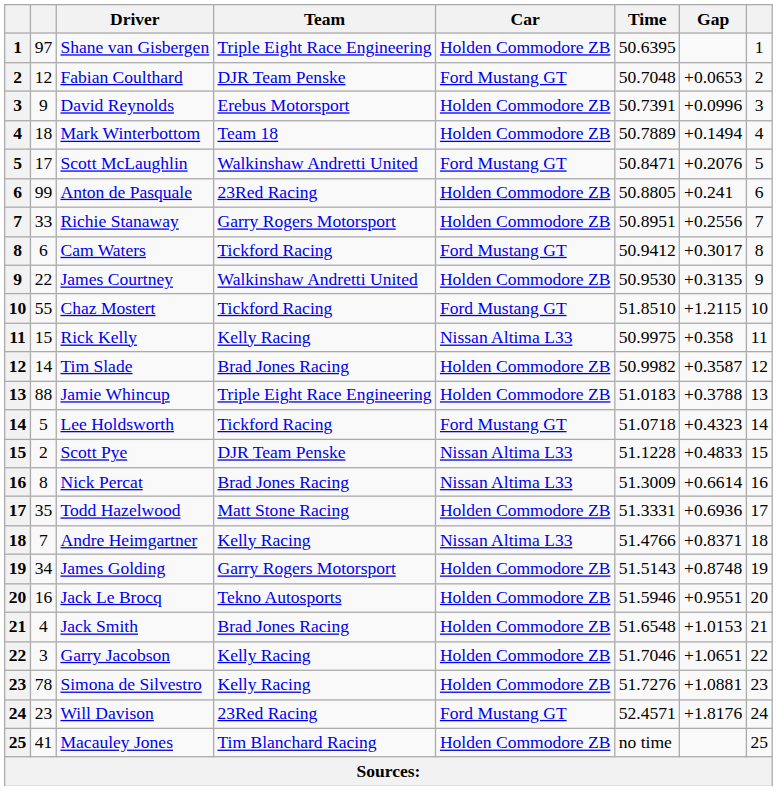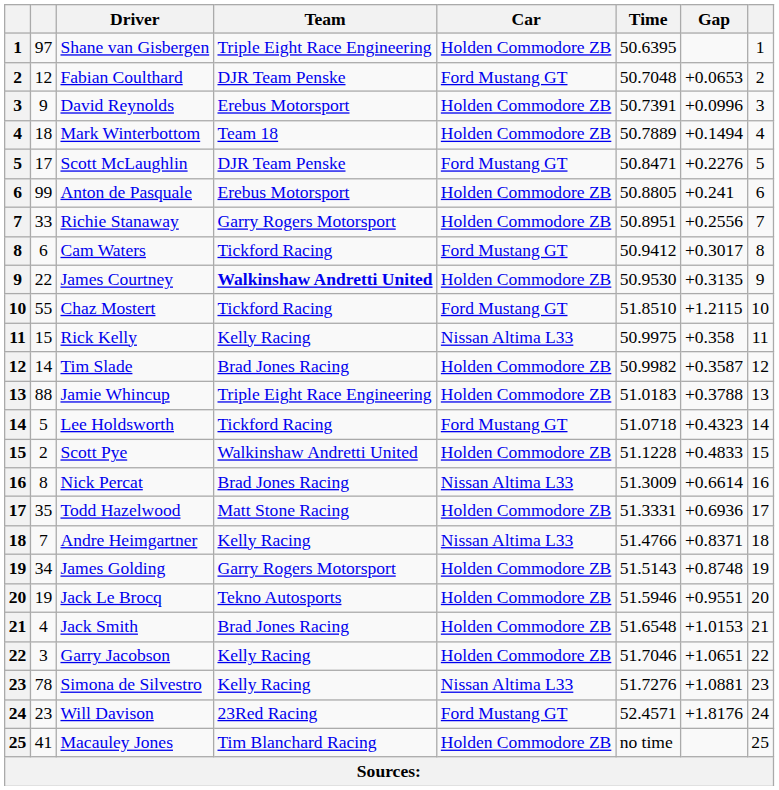Scott McLaughlin | Team: Walkinshaw Andretti United -> DJR Team Penske
Scott McLaughlin | Gap: +0.2076 -> +0.2276
Anton de Pasquale | Team: 23Red Racing -> Erebus Motorsport
James Courtney | Team: normal -> bold
Scott Pye | Team: DJR Team Penske -> Walkinshaw Andretti United
Scott Pye | Car: Nissan Altima L33 -> Holden Commodore ZB
Jack Le Brocq | column 2: 16 -> 19
Simona de Silvestro | Car: Holden Commodore ZB -> Nissan Altima L33
